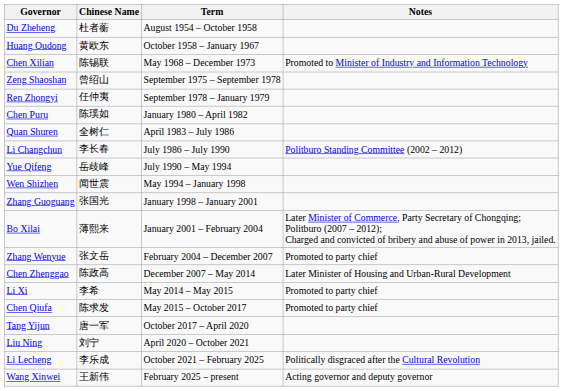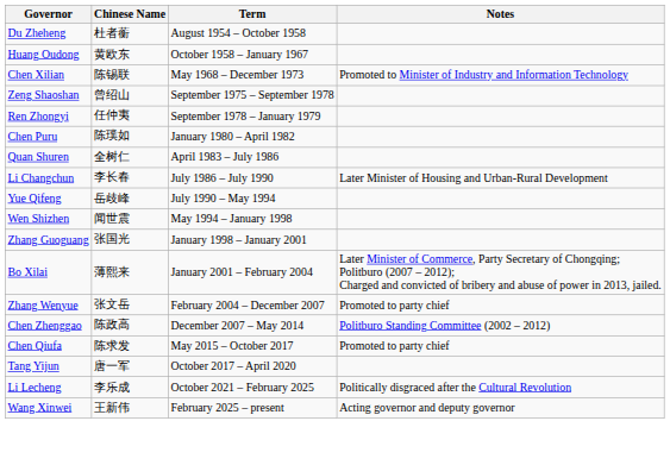Li Changchun | Notes: Politburo Standing Committee (2002 – 2012) -> Later Minister of Housing and Urban-Rural Development
Chen Zhenggao | Notes: Later Minister of Housing and Urban-Rural Development -> Politburo Standing Committee (2002 – 2012)
- row: Li Xi | 李希 | May 2014 – May 2015 | Promoted to party chief
- row: Liu Ning | 刘宁 | April 2020 – October 2021
